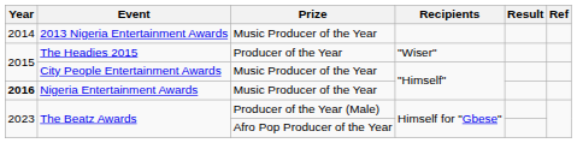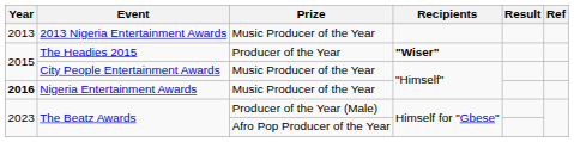2013 Nigeria Entertainment Awards | Year: 2014 -> 2013
The Headies 2015 | Recipients: normal -> bold
